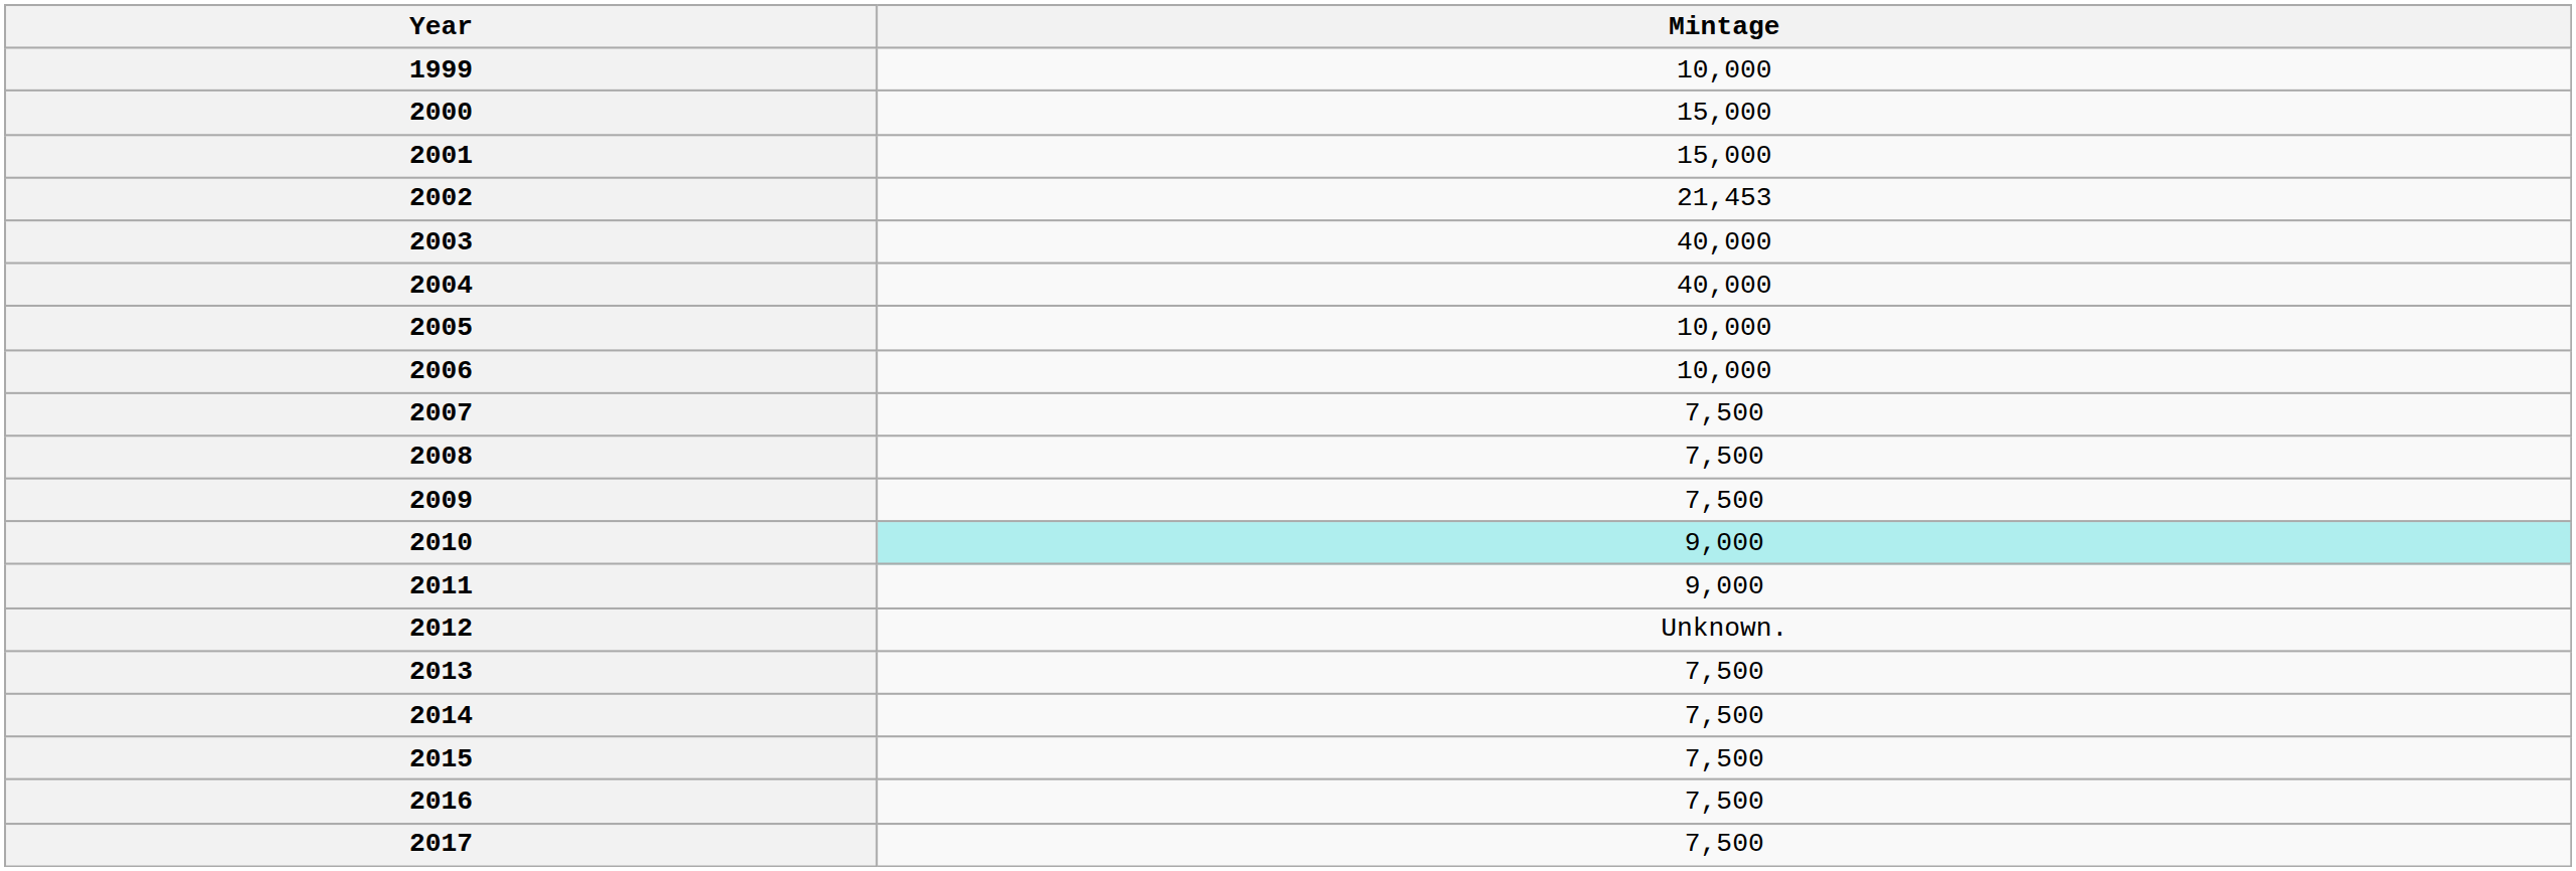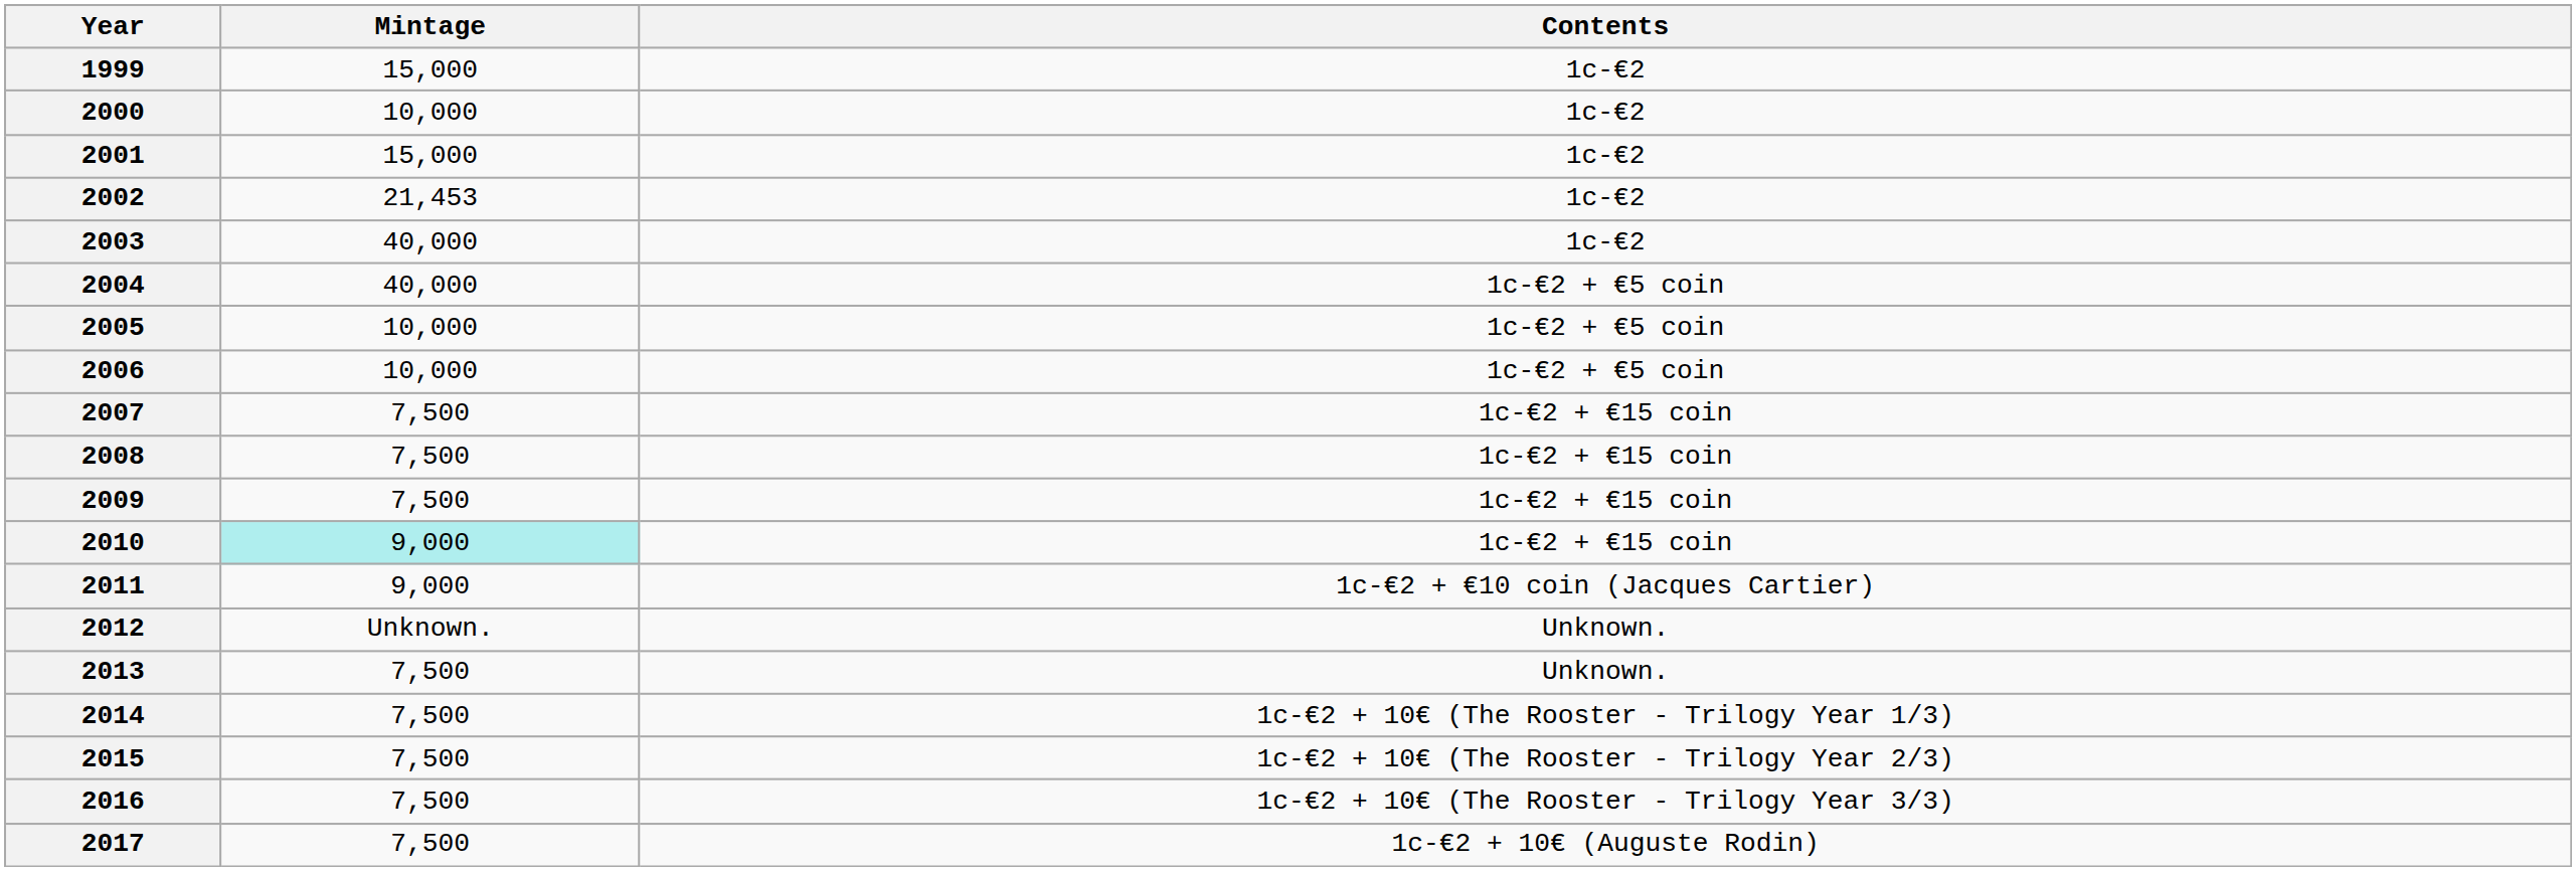+ column: Contents | 1c-€2 | 1c-€2 | 1c-€2 | 1c-€2 | 1c-€2 | 1c-€2 + €5 coin | 1c-€2 + €5 coin | 1c-€2 + €5 coin | 1c-€2 + €15 coin | 1c-€2 + €15 coin | 1c-€2 + €15 coin | 1c-€2 + €15 coin | 1c-€2 + €10 coin (Jacques Cartier) | Unknown. | Unknown. | 1c-€2 + 10€ (The Rooster - Trilogy Year 1/3) | 1c-€2 + 10€ (The Rooster - Trilogy Year 2/3) | 1c-€2 + 10€ (The Rooster - Trilogy Year 3/3) | 1c-€2 + 10€ (Auguste Rodin)
1999 | Mintage: 10,000 -> 15,000
2000 | Mintage: 15,000 -> 10,000
